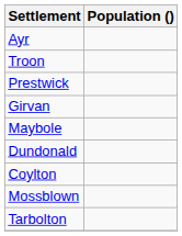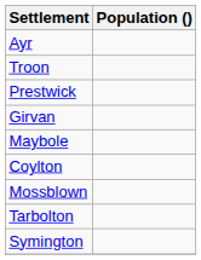- row: Dundonald
+ row: Symington
